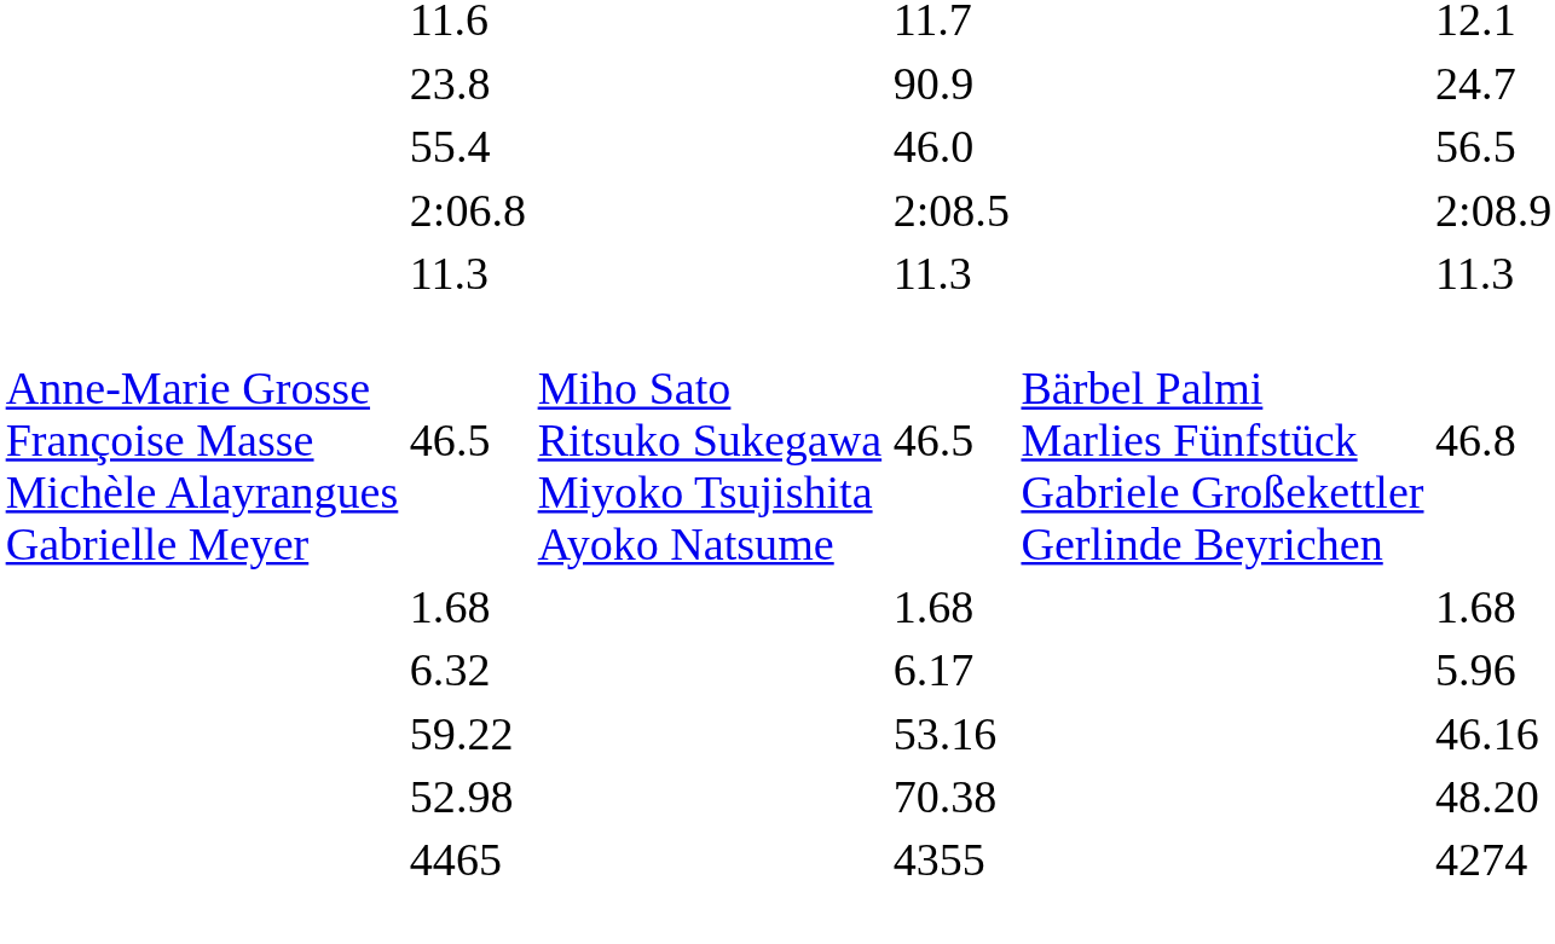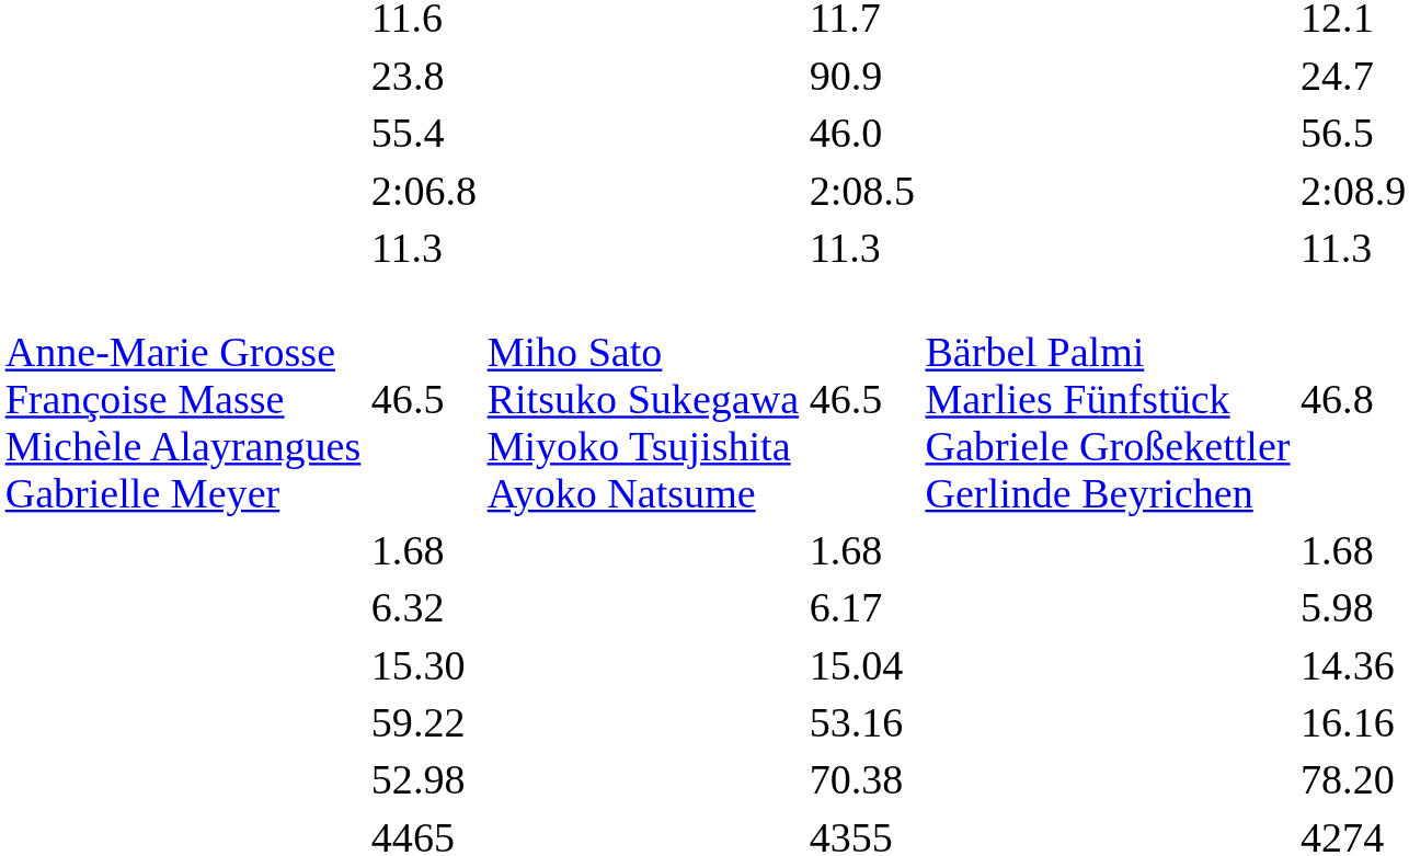6.32 | column 7: 5.96 -> 5.98
+ row: 15.30 | 15.04 | 14.36
59.22 | column 7: 46.16 -> 16.16
52.98 | column 7: 48.20 -> 78.20
